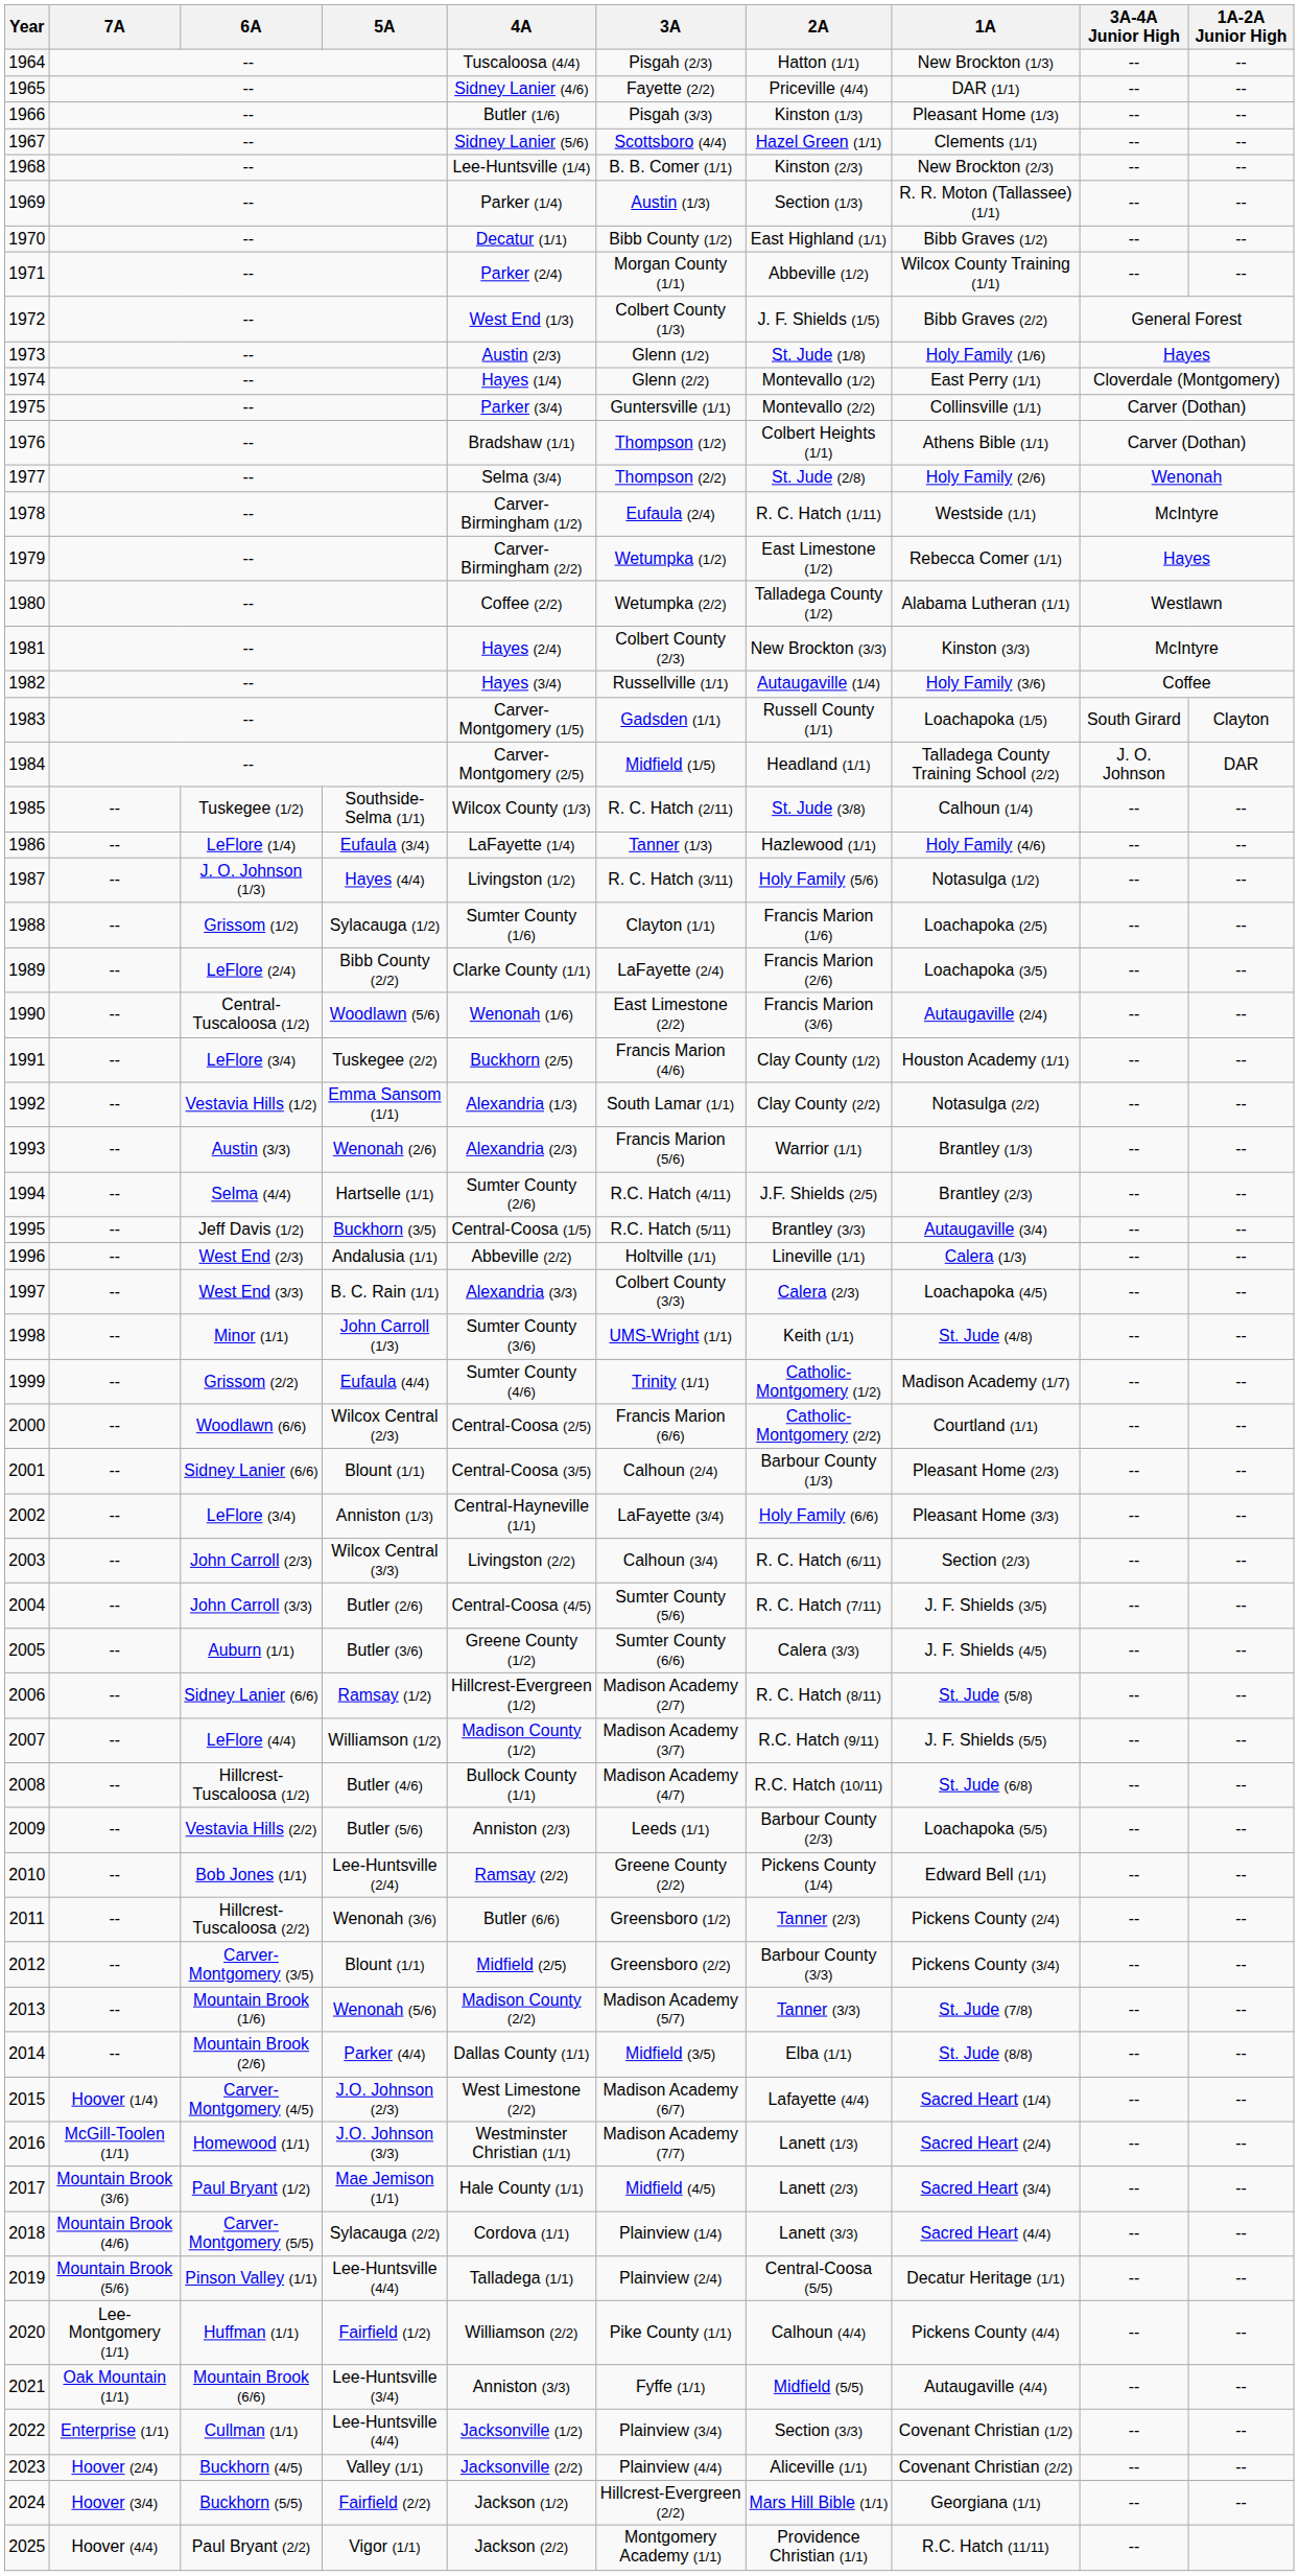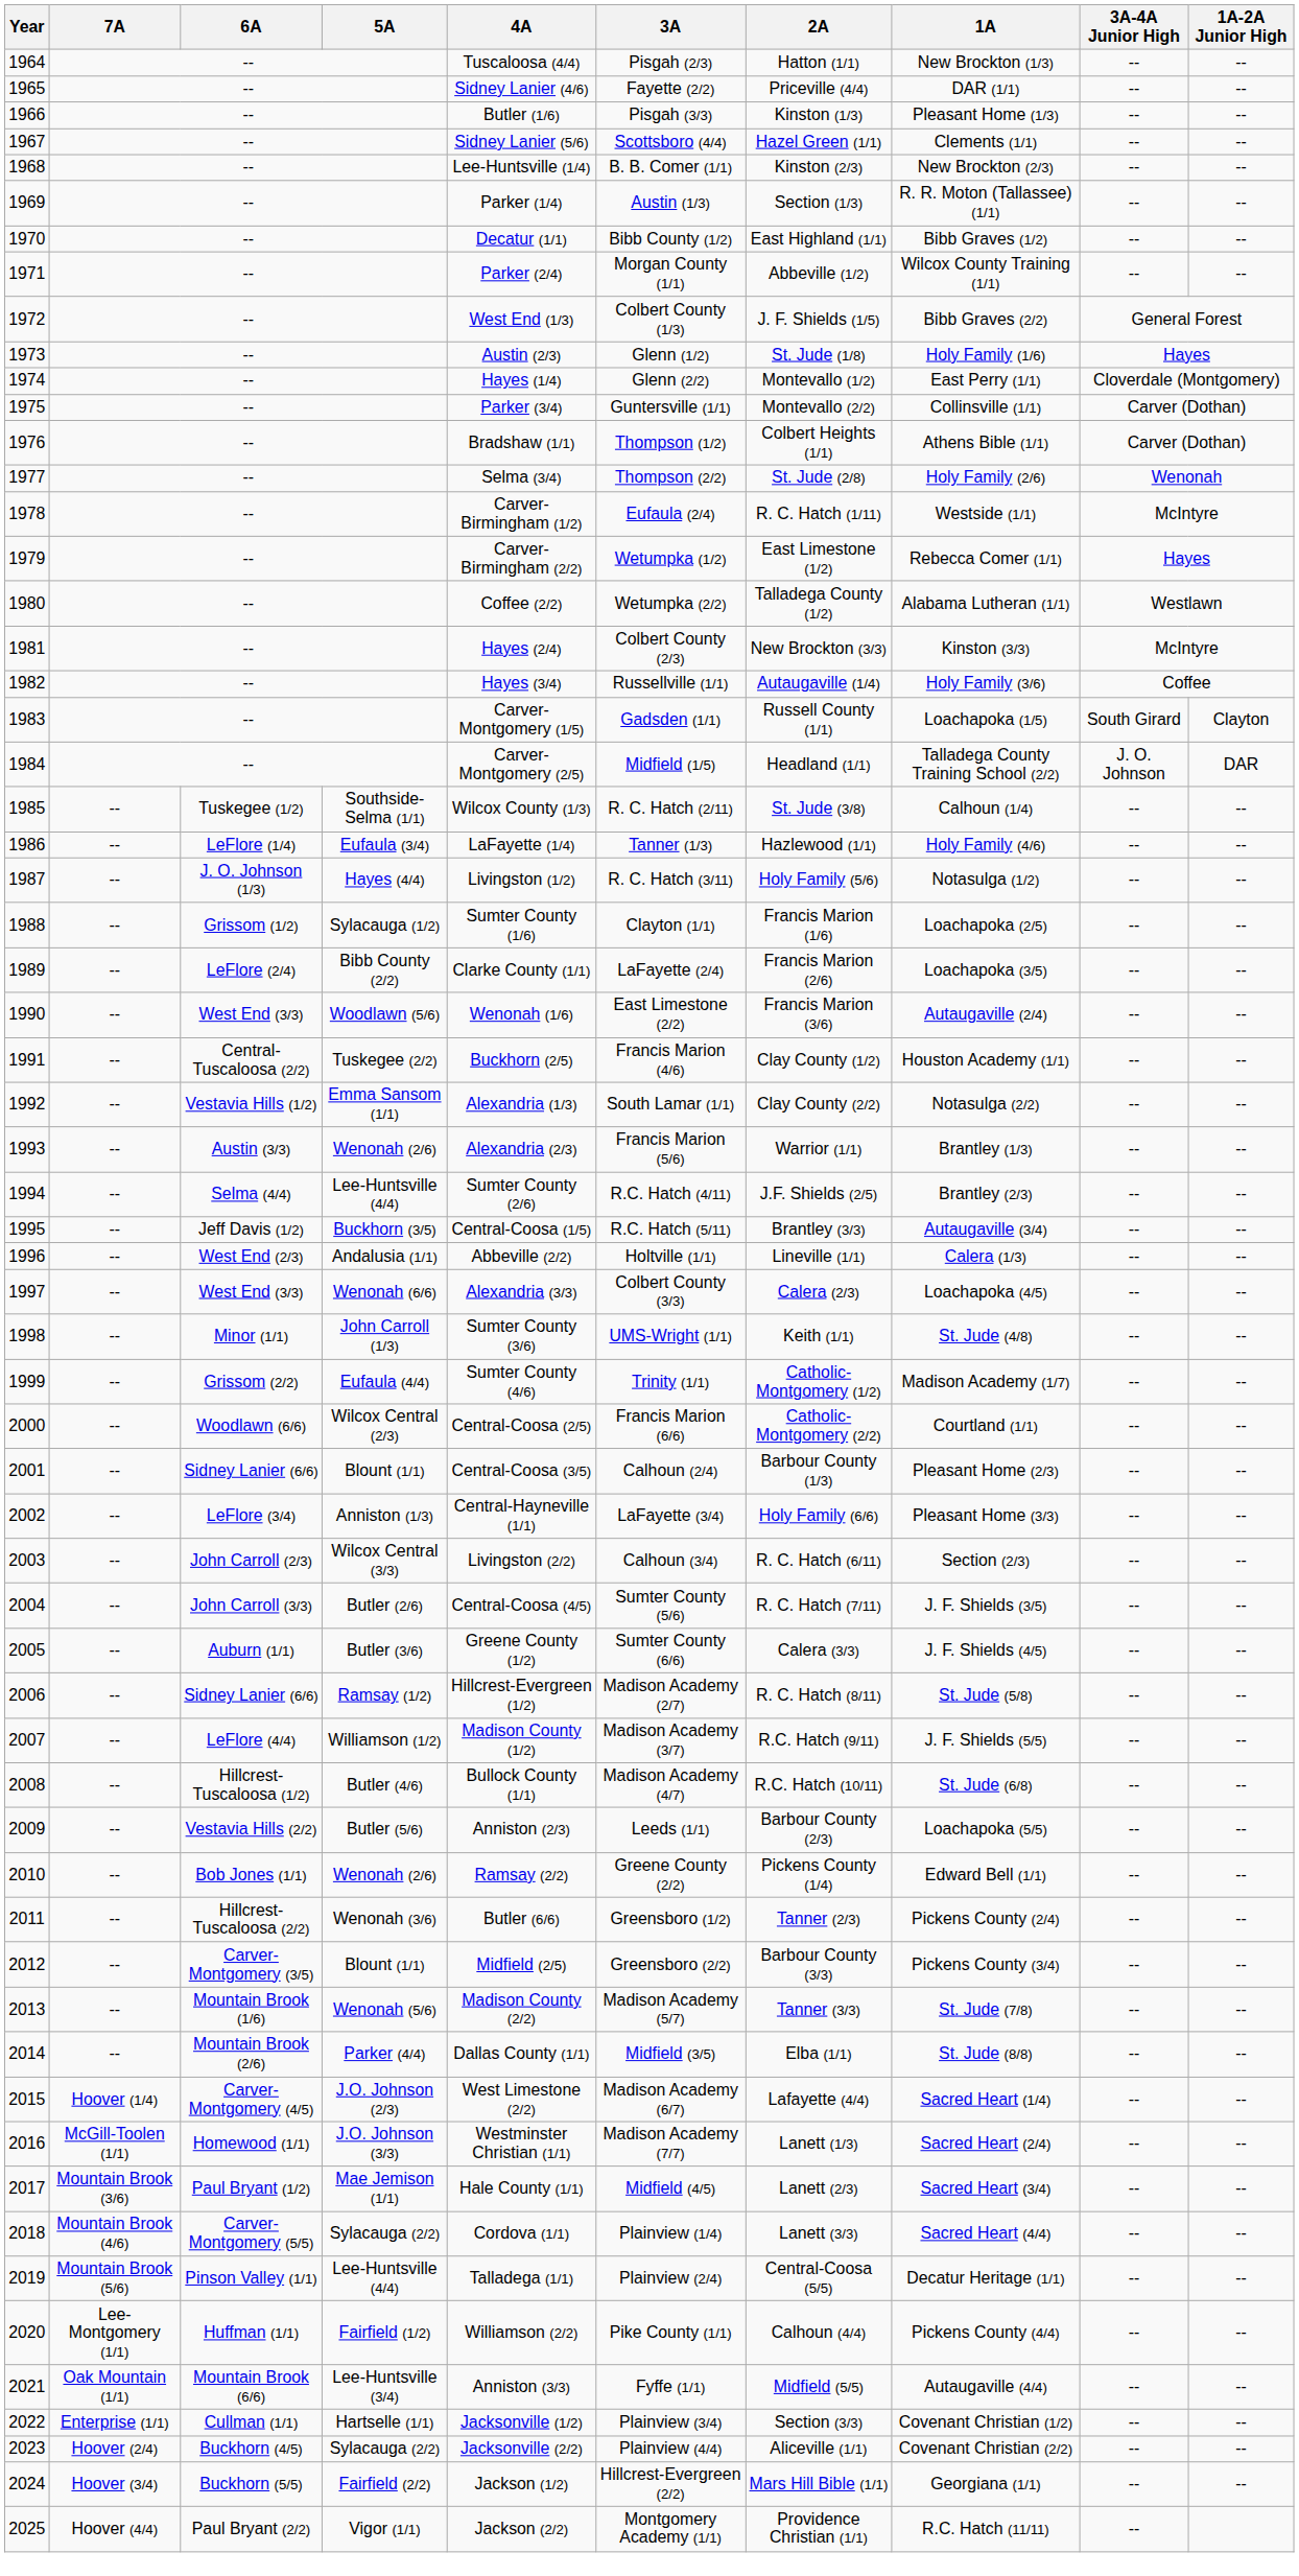1990 | 6A: Central-Tuscaloosa (1/2) -> West End (3/3)
1991 | 6A: LeFlore (3/4) -> Central-Tuscaloosa (2/2)
1994 | 5A: Hartselle (1/1) -> Lee-Huntsville (4/4)
1997 | 5A: B. C. Rain (1/1) -> Wenonah (6/6)
2010 | 5A: Lee-Huntsville (2/4) -> Wenonah (2/6)
2022 | 5A: Lee-Huntsville (4/4) -> Hartselle (1/1)
2023 | 5A: Valley (1/1) -> Sylacauga (2/2)
